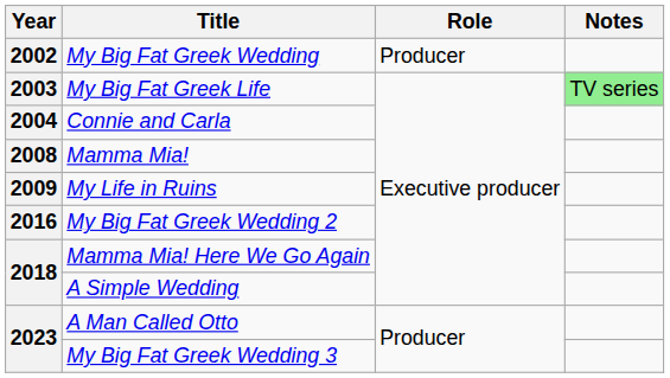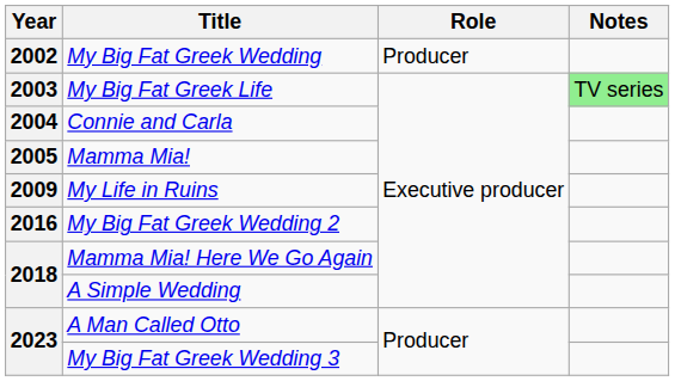Mamma Mia! | Year: 2008 -> 2005
